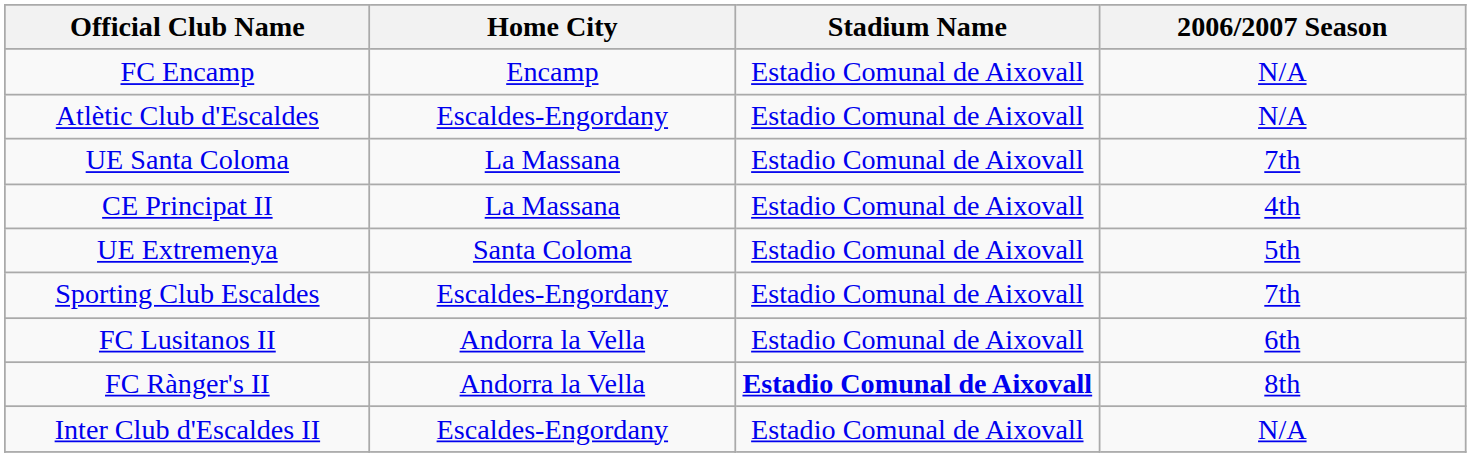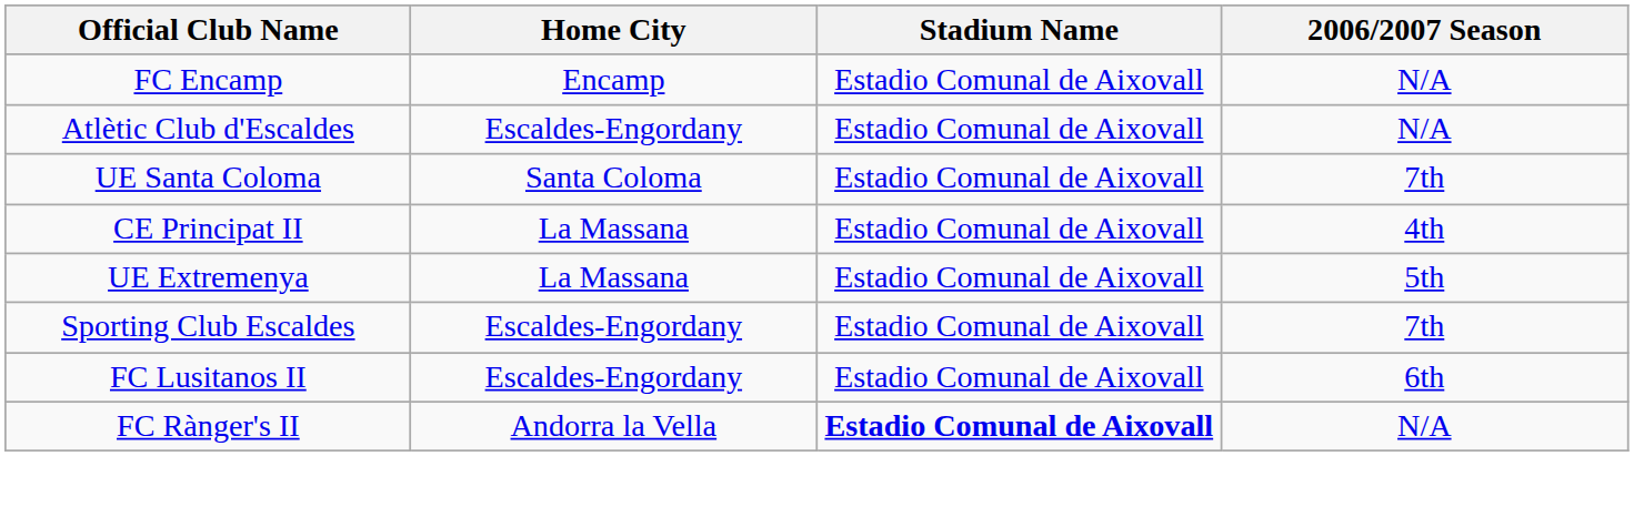UE Santa Coloma | Home City: La Massana -> Santa Coloma
UE Extremenya | Home City: Santa Coloma -> La Massana
FC Lusitanos II | Home City: Andorra la Vella -> Escaldes-Engordany
FC Rànger's II | 2006/2007 Season: 8th -> N/A
- row: Inter Club d'Escaldes II | Escaldes-Engordany | Estadio Comunal de Aixovall | N/A
